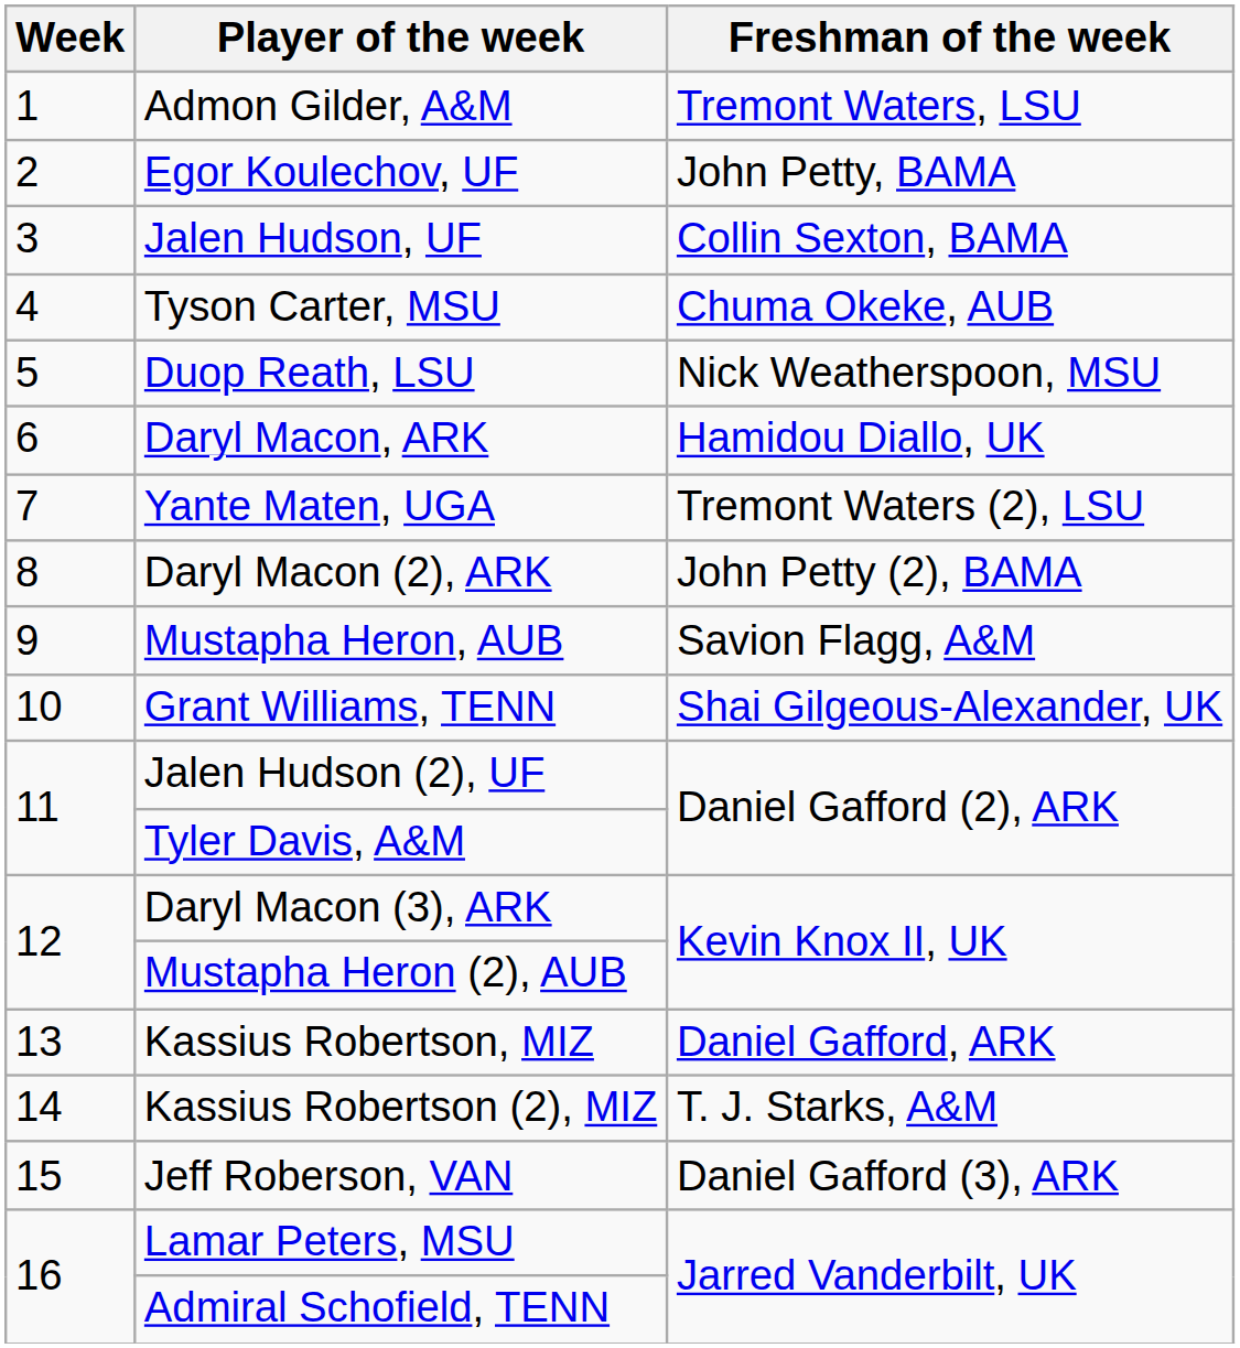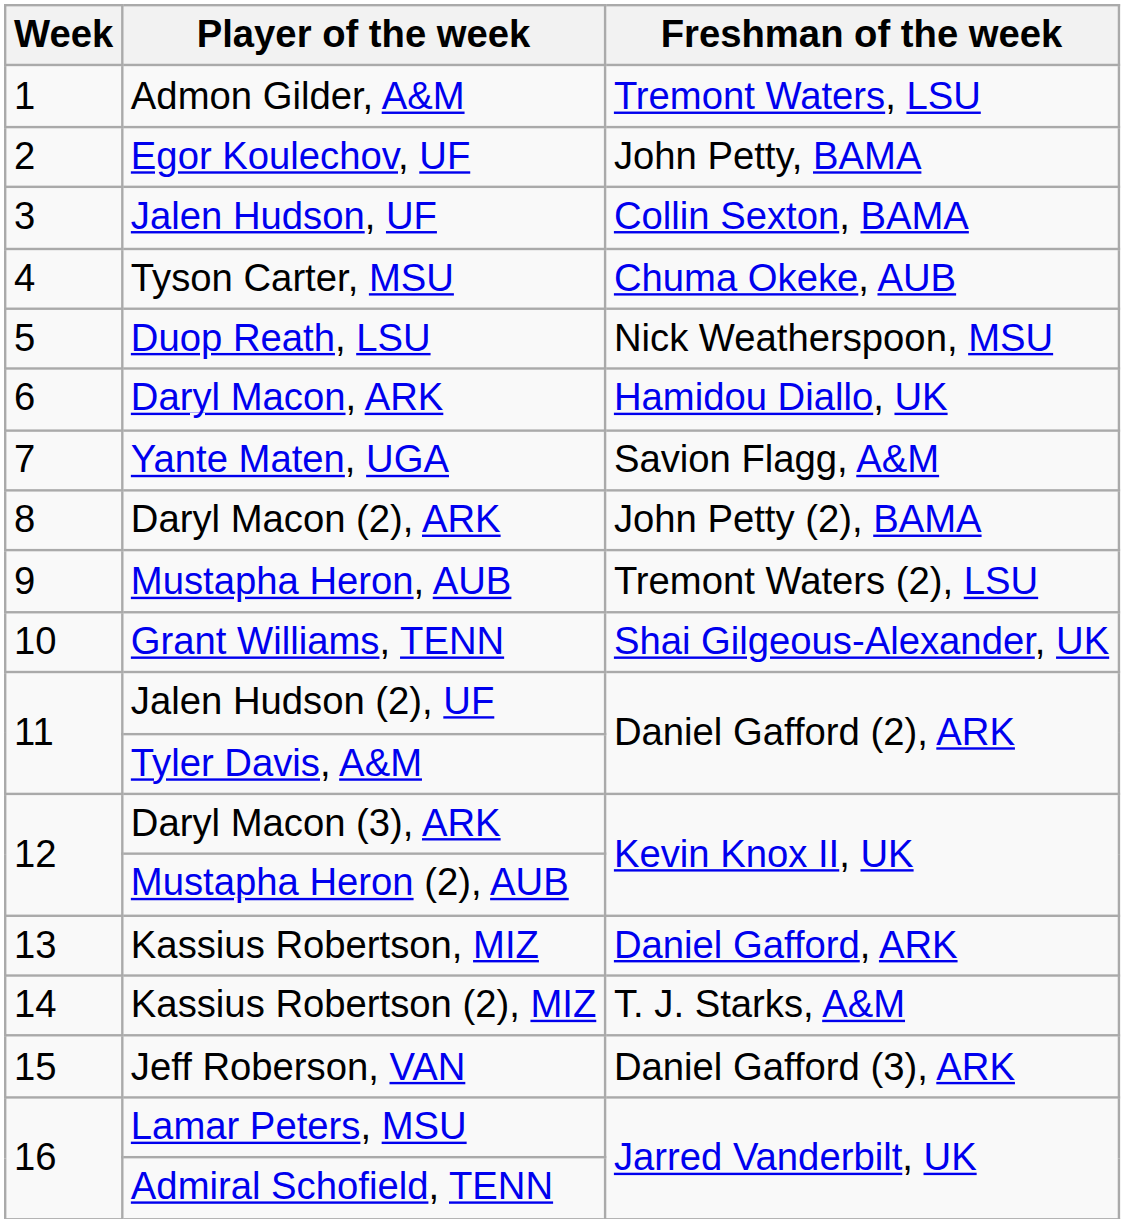Yante Maten, UGA | Freshman of the week: Tremont Waters (2), LSU -> Savion Flagg, A&M
Mustapha Heron, AUB | Freshman of the week: Savion Flagg, A&M -> Tremont Waters (2), LSU
